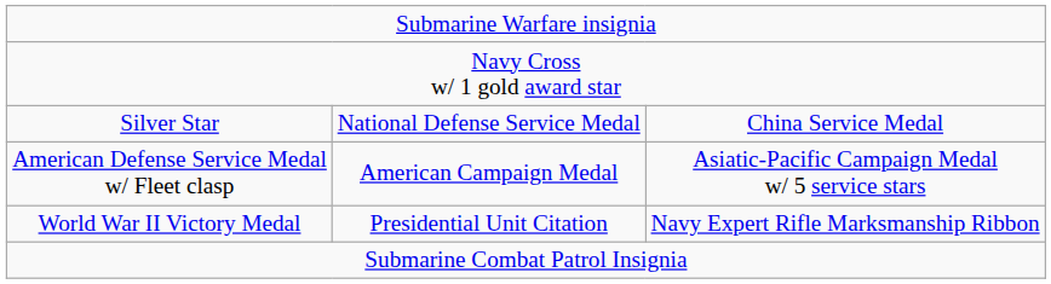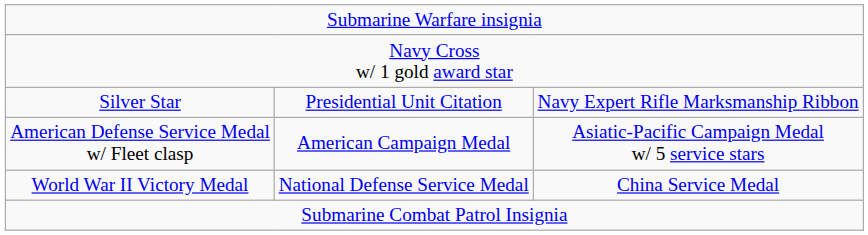Silver Star | column 2: National Defense Service Medal -> Presidential Unit Citation
Silver Star | column 3: China Service Medal -> Navy Expert Rifle Marksmanship Ribbon
World War II Victory Medal | column 2: Presidential Unit Citation -> National Defense Service Medal
World War II Victory Medal | column 3: Navy Expert Rifle Marksmanship Ribbon -> China Service Medal
